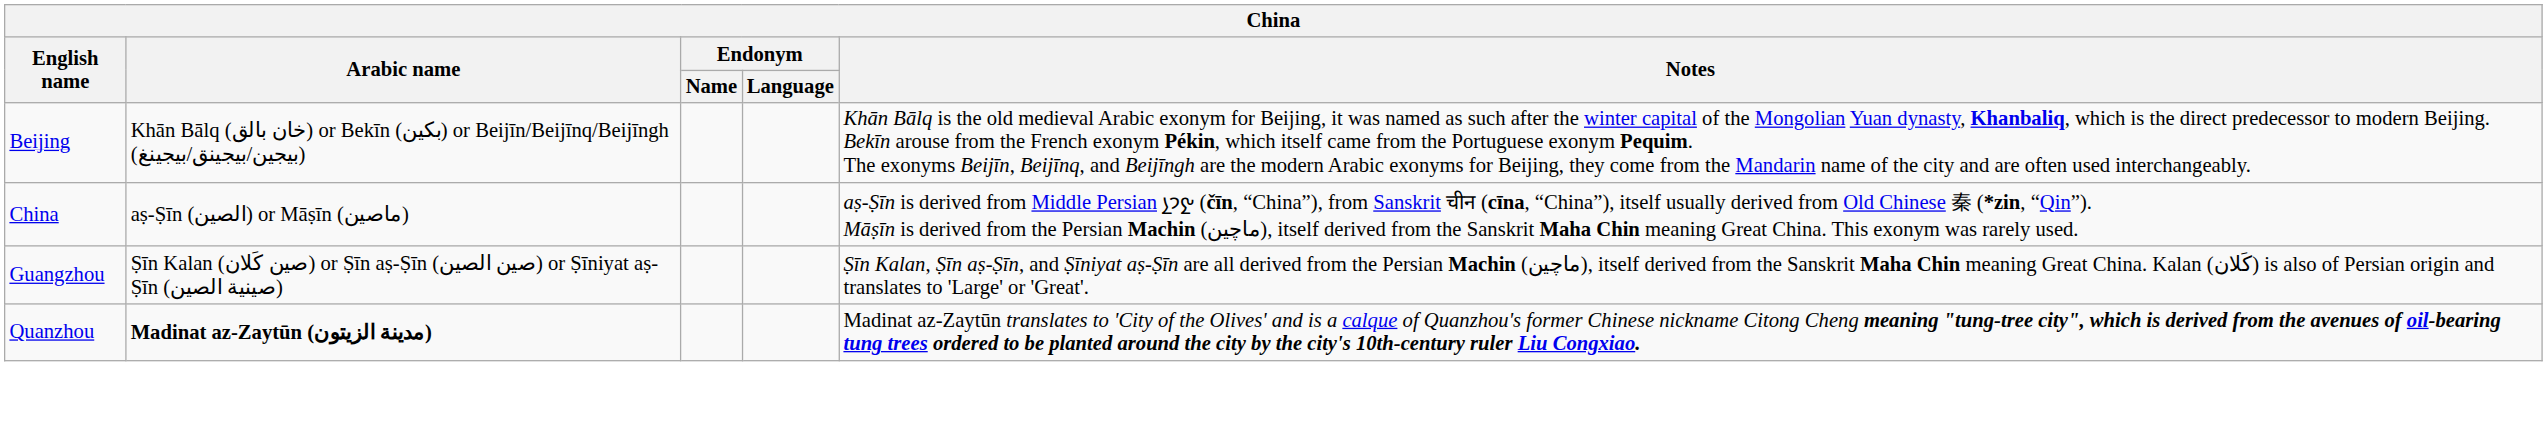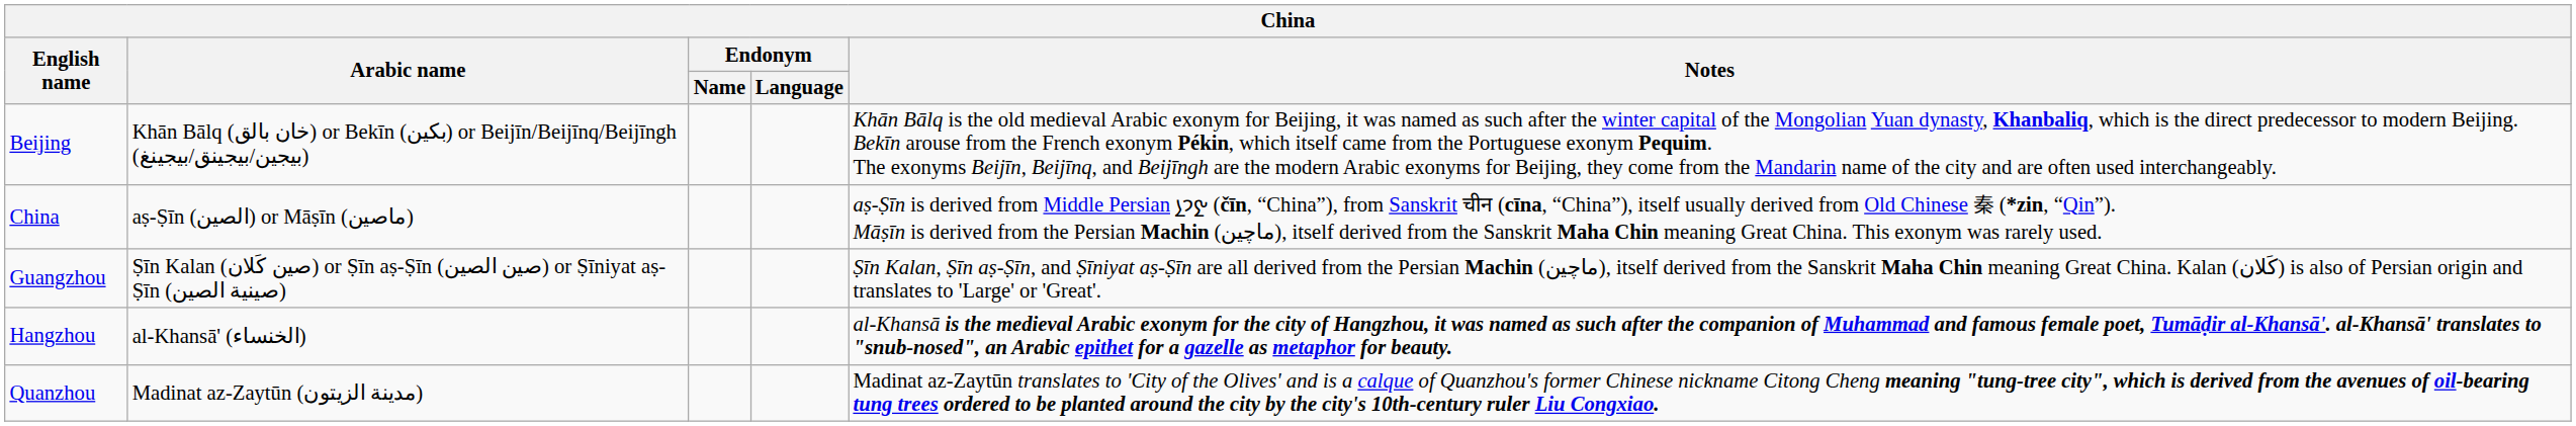+ row: Hangzhou | al-Khansā' (الخنساء) | al-Khansā is the medieval Arabic exonym for the city of Hangzhou, it was named as such after the companion of Muhammad and famous female poet, Tumāḍir al-Khansā'. al-Khansā' translates to "snub-nosed", an Arabic epithet for a gazelle as metaphor for beauty.
Quanzhou | Arabic name: bold -> normal
